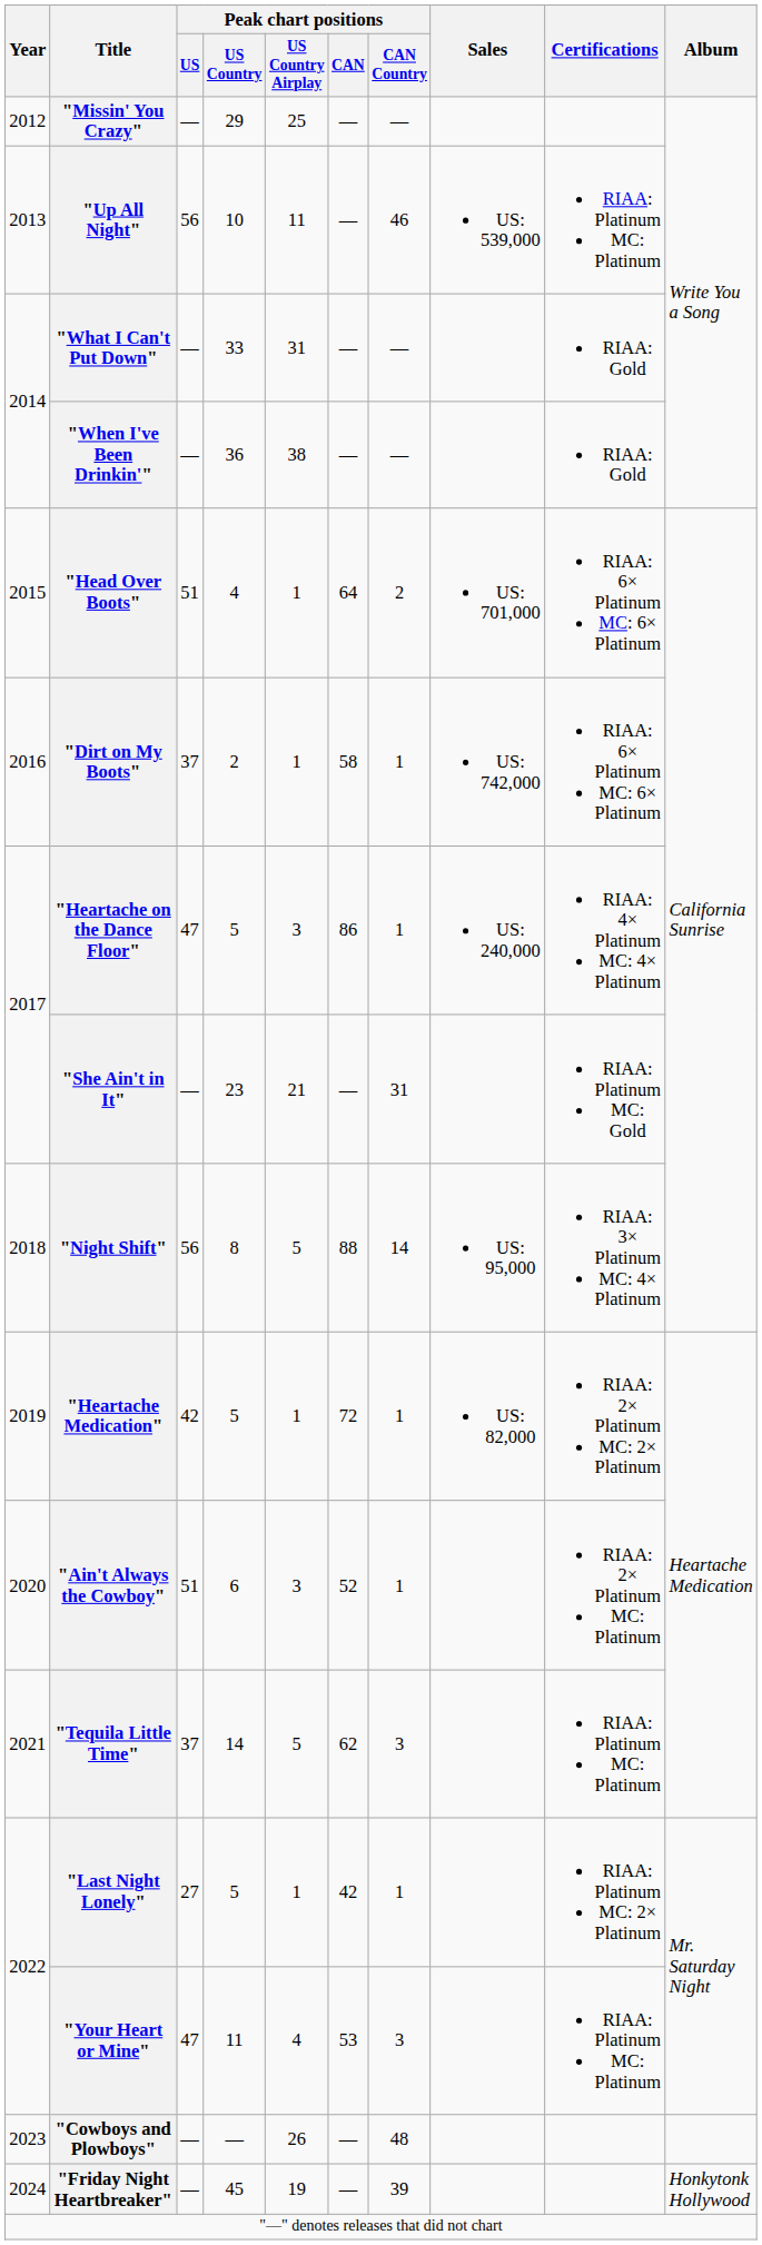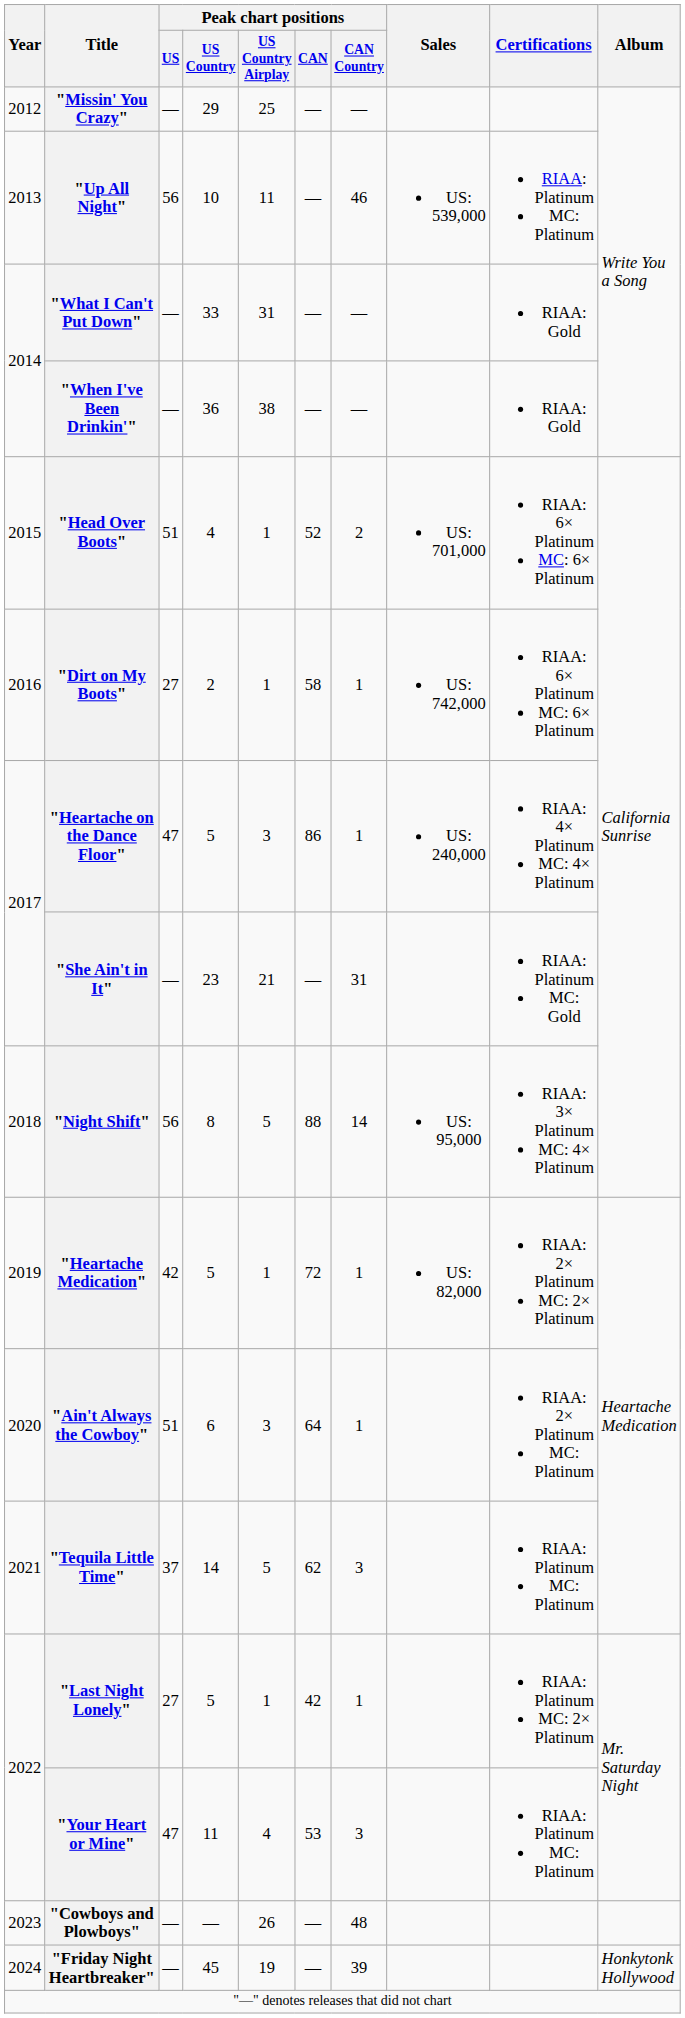"Head Over Boots" | Peak chart positions / CAN: 64 -> 52
"Dirt on My Boots" | Peak chart positions / US: 37 -> 27
"Ain't Always the Cowboy" | Peak chart positions / CAN: 52 -> 64
